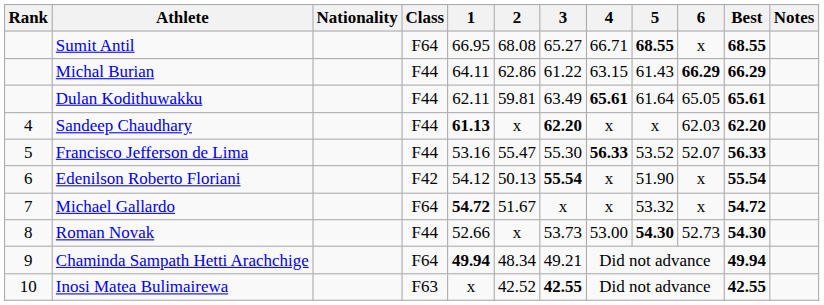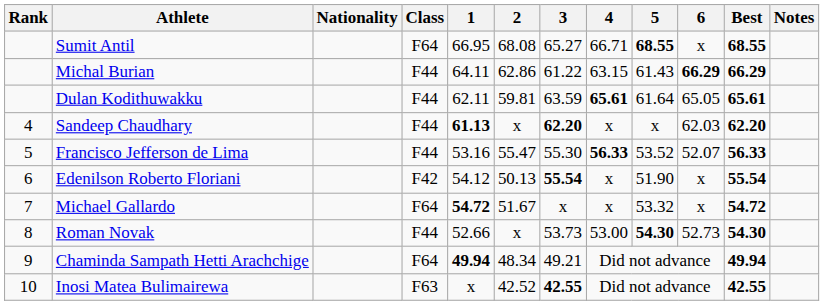Dulan Kodithuwakku | 3: 63.49 -> 63.59
